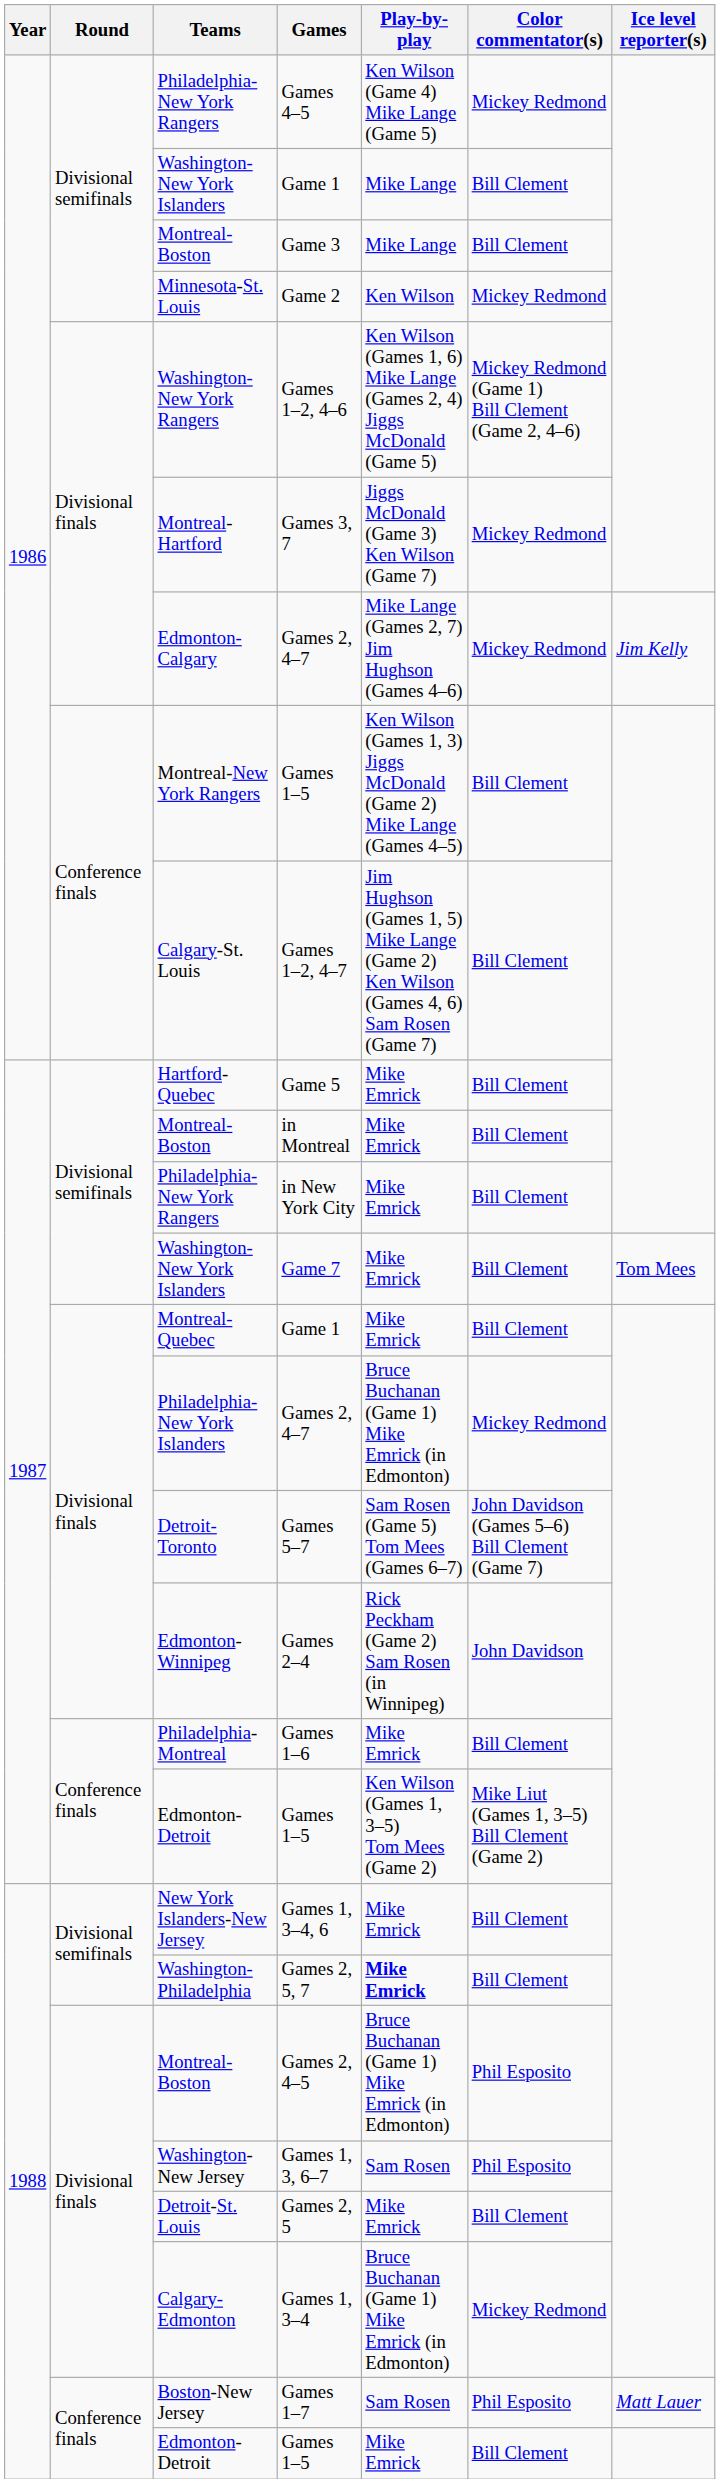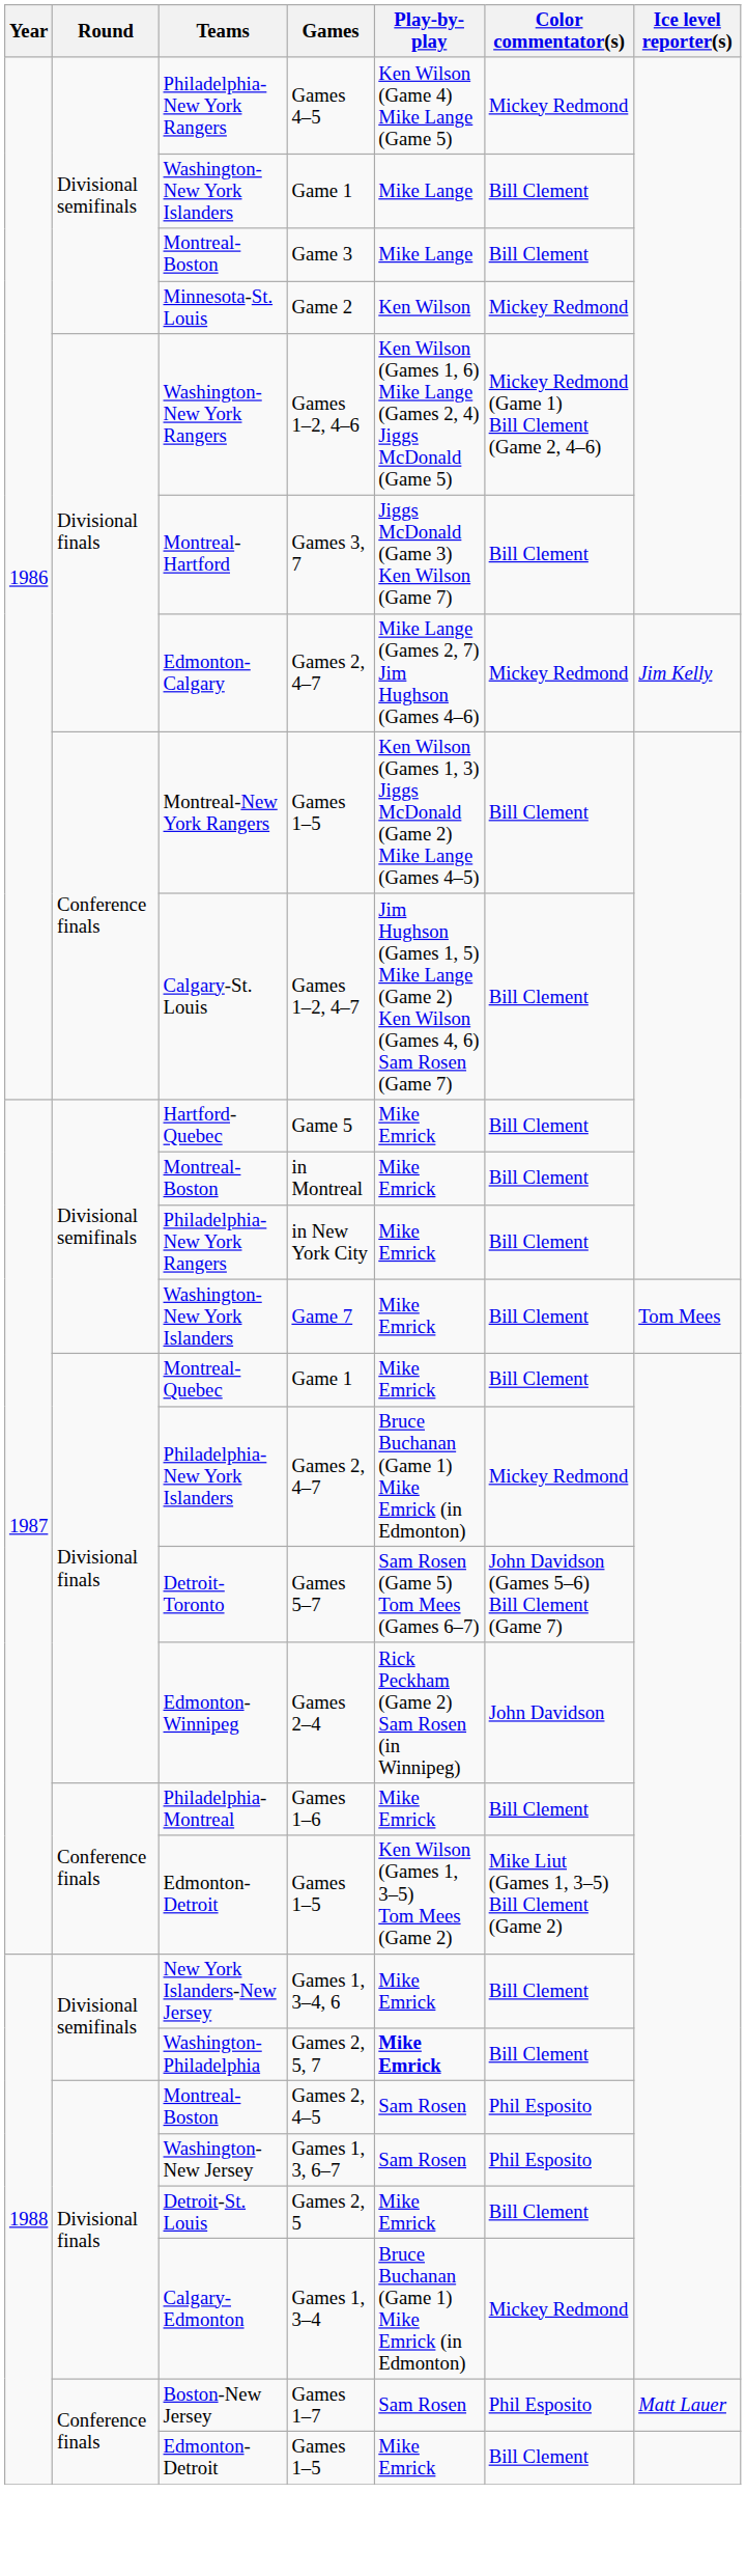Games 3, 7 | Color commentator(s): Mickey Redmond -> Bill Clement
Games 2, 4–5 | Play-by-play: Bruce Buchanan (Game 1) Mike Emrick (in Edmonton) -> Sam Rosen
